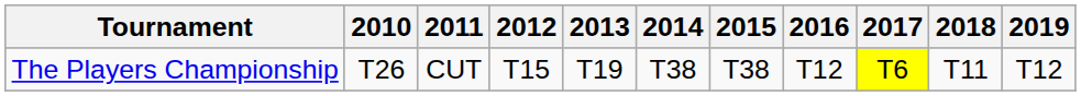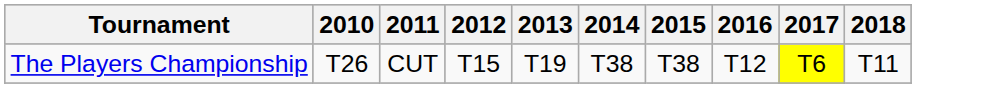- column: 2019 | T12
